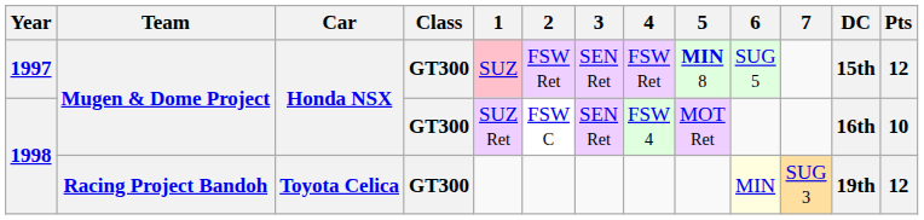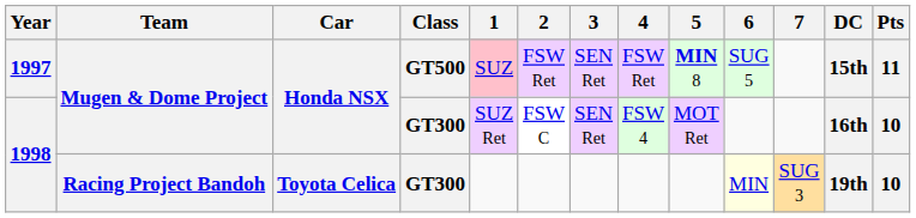1997 | Class: GT300 -> GT500
1997 | Pts: 12 -> 11
1998 / Racing Project Bandoh | Pts: 12 -> 10
